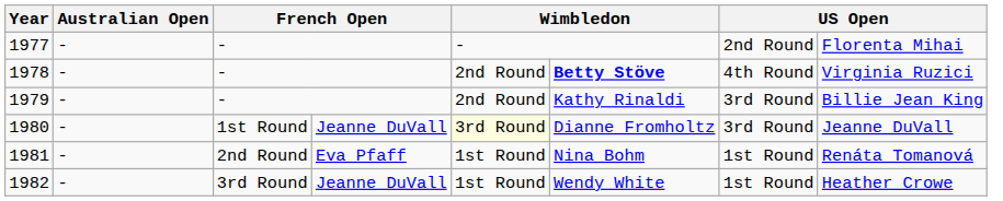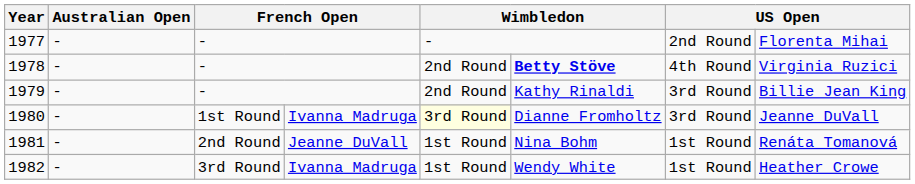1980 | column 5: Jeanne DuVall -> Ivanna Madruga
1981 | column 5: Eva Pfaff -> Jeanne DuVall
1982 | column 5: Jeanne DuVall -> Ivanna Madruga
